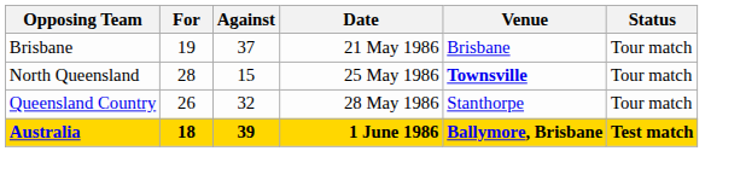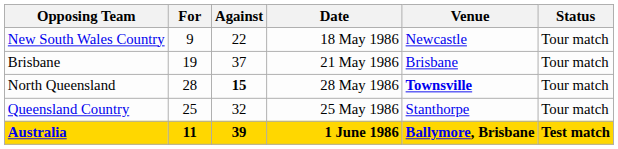+ row: New South Wales Country | 9 | 22 | 18 May 1986 | Newcastle | Tour match
North Queensland | Against: normal -> bold
North Queensland | Date: 25 May 1986 -> 28 May 1986
Queensland Country | For: 26 -> 25
Queensland Country | Date: 28 May 1986 -> 25 May 1986
Australia | For: 18 -> 11
